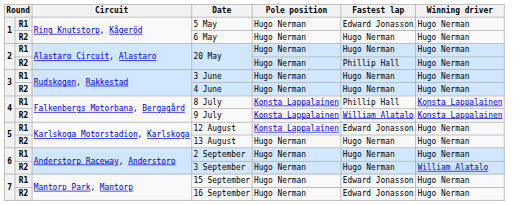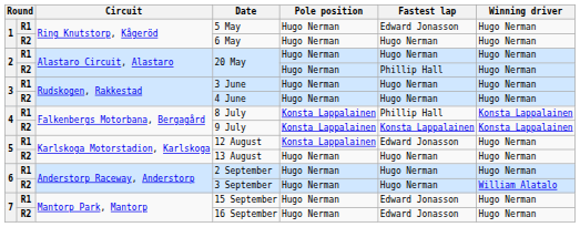9 July | Fastest lap: William Alatalo -> Konsta Lappalainen
